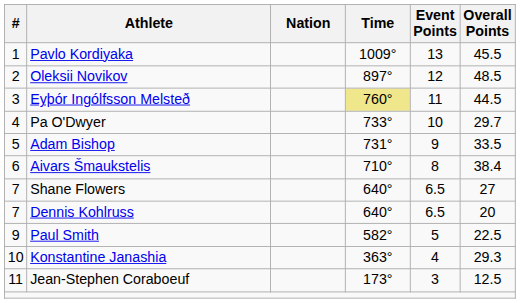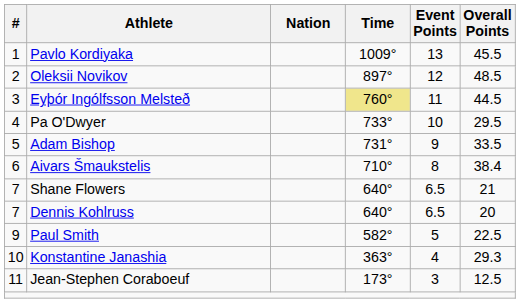Pa O'Dwyer | Overall Points: 29.7 -> 29.5
Shane Flowers | Overall Points: 27 -> 21
